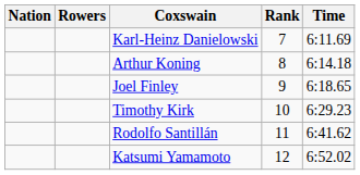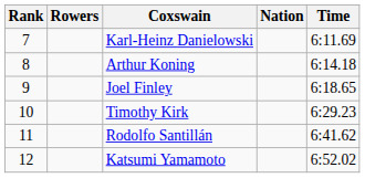columns swapped: Rank <-> Nation
